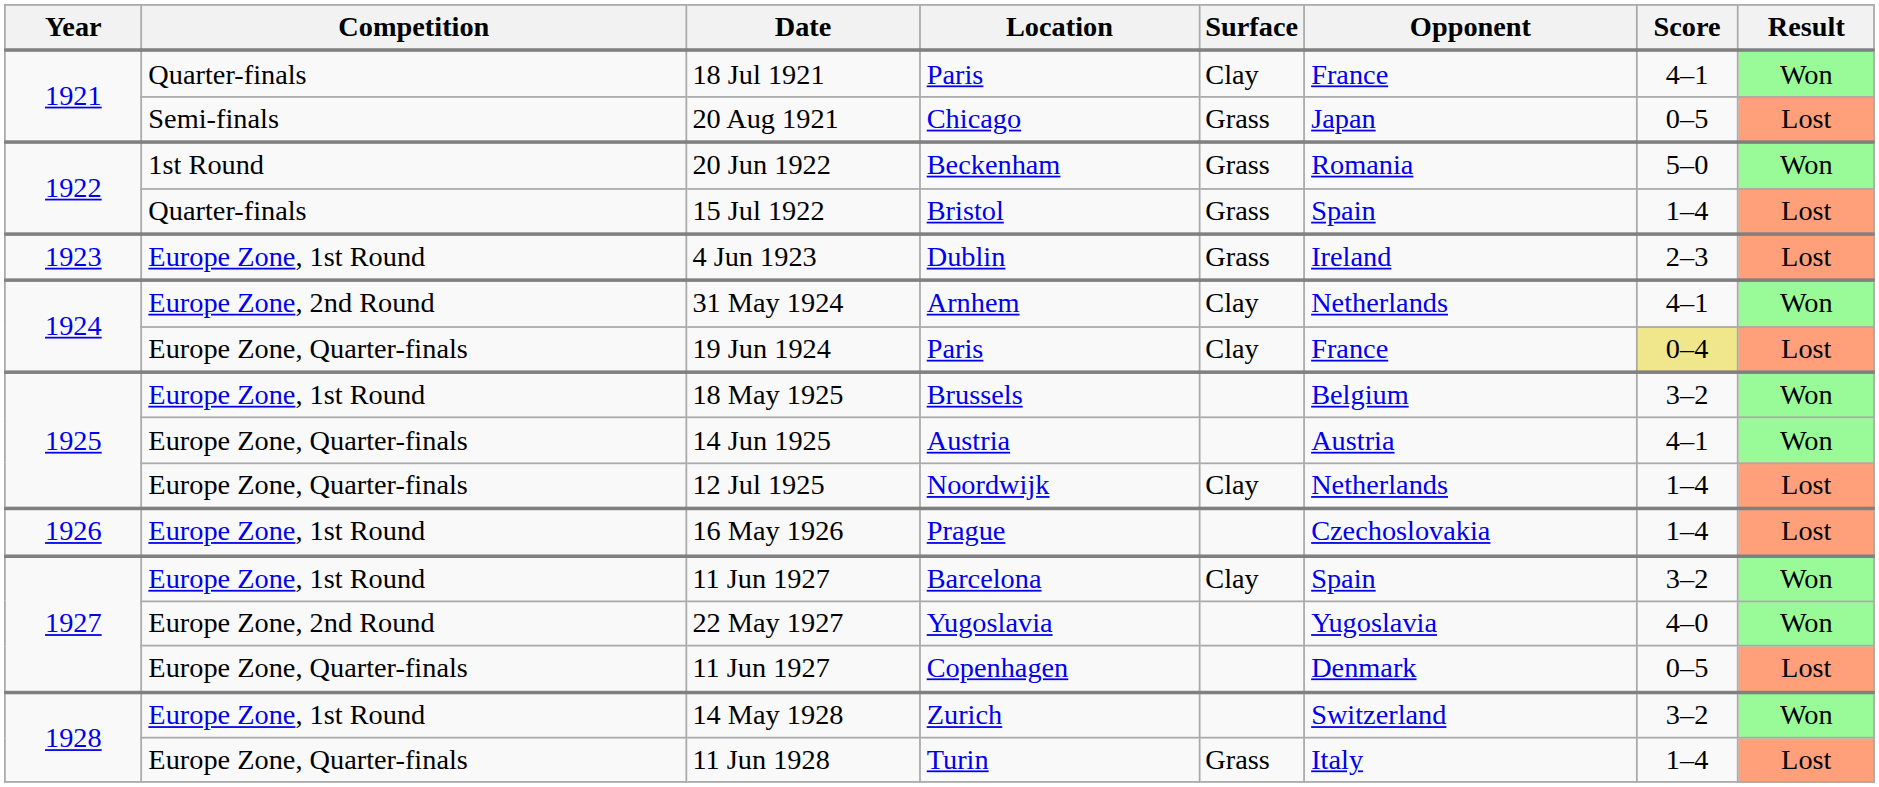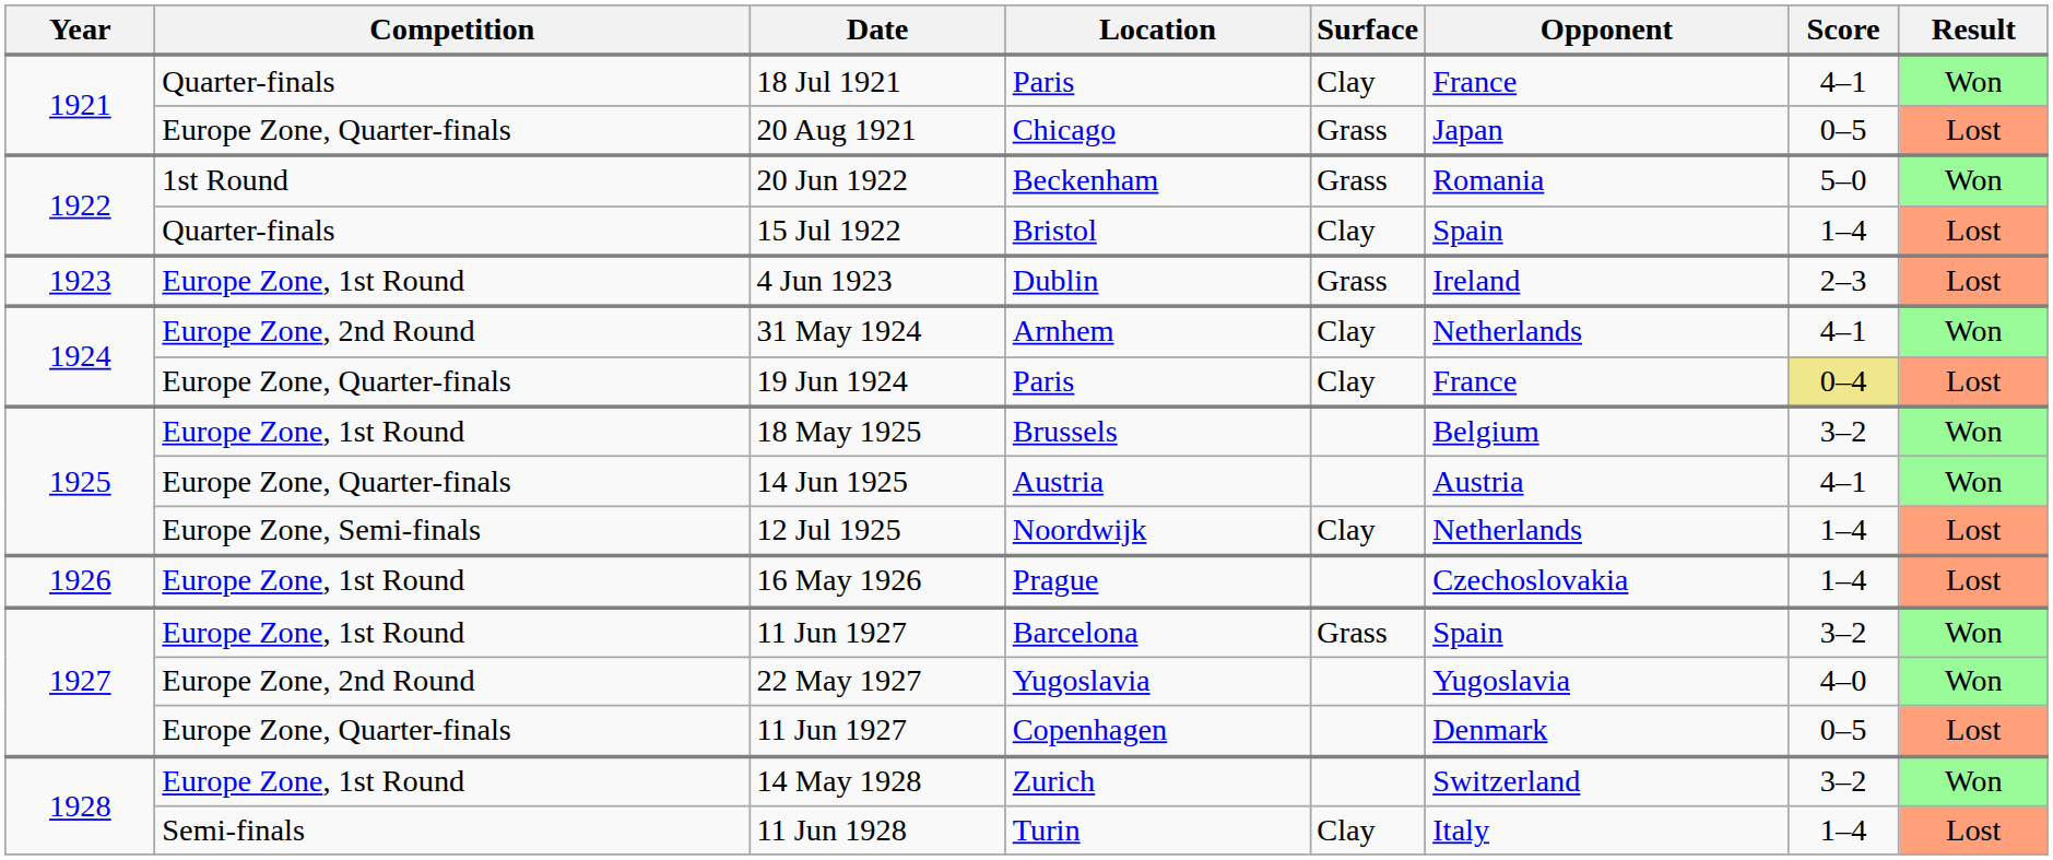20 Aug 1921 | Competition: Semi-finals -> Europe Zone, Quarter-finals
15 Jul 1922 | Surface: Grass -> Clay
12 Jul 1925 | Competition: Europe Zone, Quarter-finals -> Europe Zone, Semi-finals
11 Jun 1927 / Barcelona | Surface: Clay -> Grass
11 Jun 1928 | Competition: Europe Zone, Quarter-finals -> Semi-finals
11 Jun 1928 | Surface: Grass -> Clay
